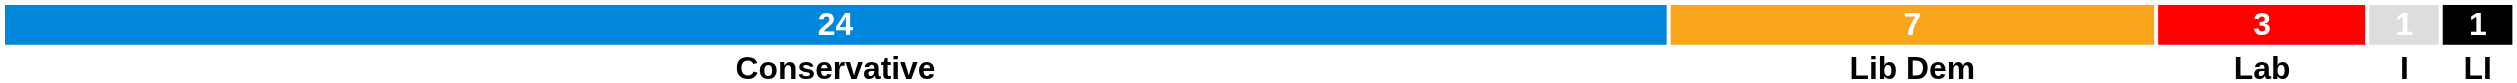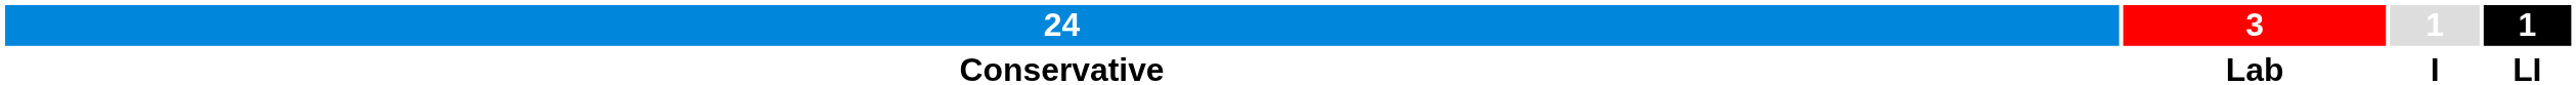- column: 7 | Lib Dem
